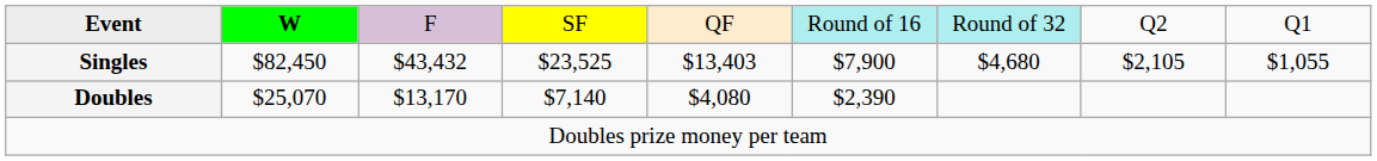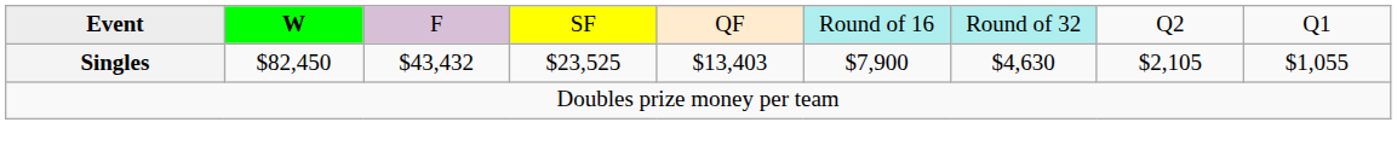Singles | column 7: $4,680 -> $4,630
- row: Doubles | $25,070 | $13,170 | $7,140 | $4,080 | $2,390
